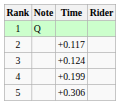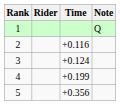columns swapped: Rider <-> Note
2 | Time: +0.117 -> +0.116
5 | Time: +0.306 -> +0.356
